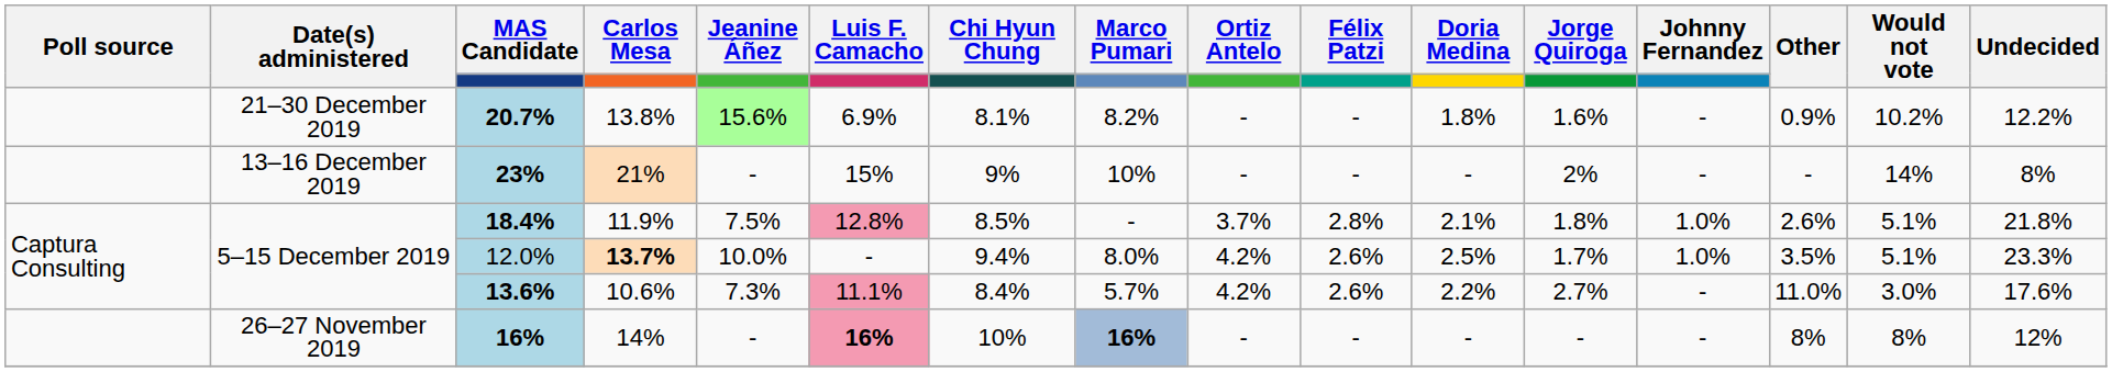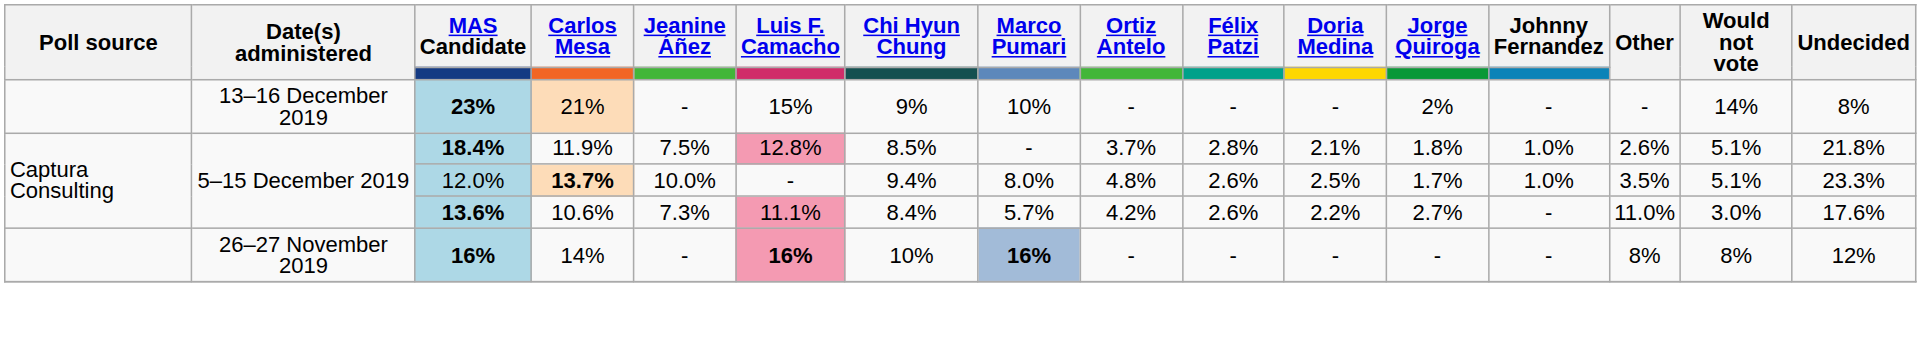- row: 21–30 December 2019 | 20.7% | 13.8% | 15.6% | 6.9% | 8.1% | 8.2% | - | - | 1.8% | 1.6% | - | 0.9% | 10.2% | 12.2%
12.0% | Ortiz Antelo: 4.2% -> 4.8%
